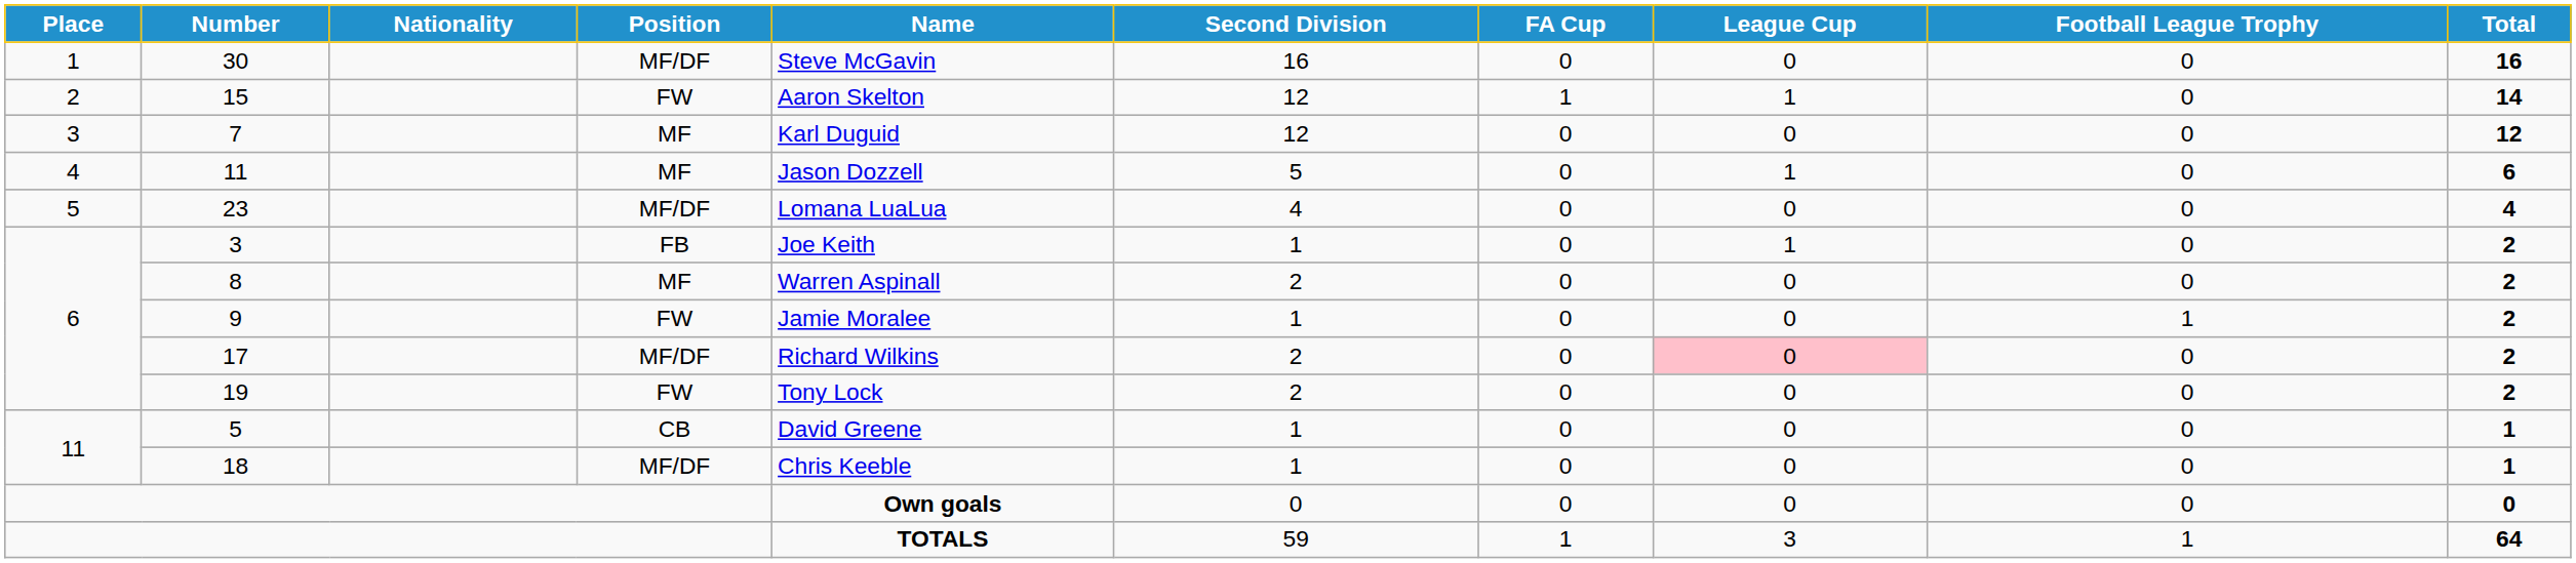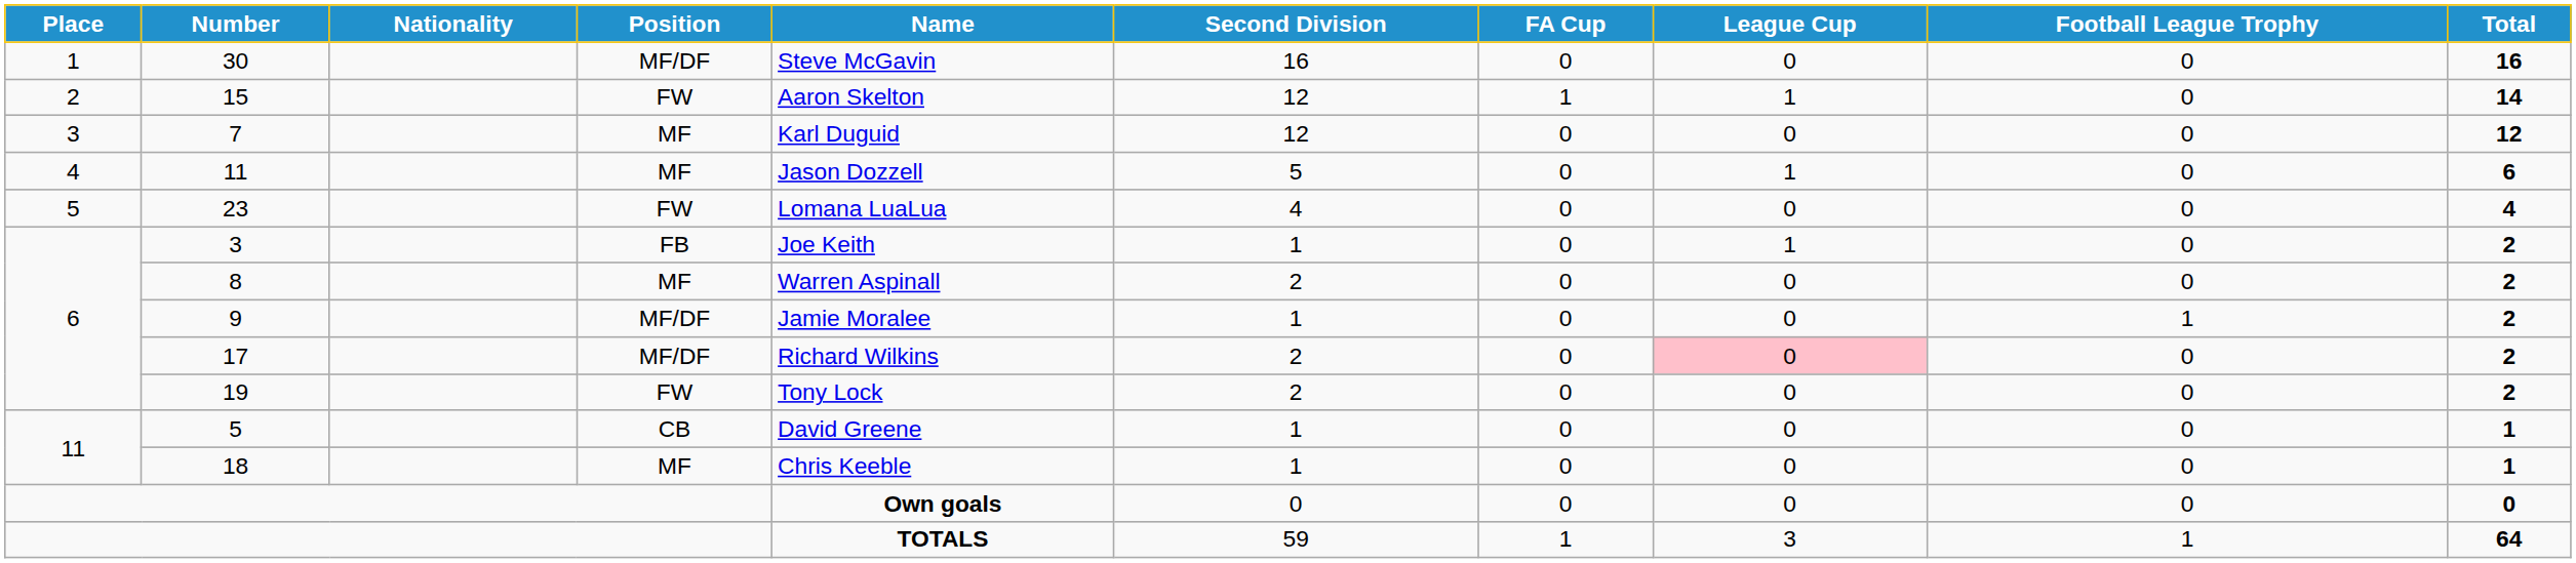23 | Position: MF/DF -> FW
9 | Position: FW -> MF/DF
18 | Position: MF/DF -> MF
